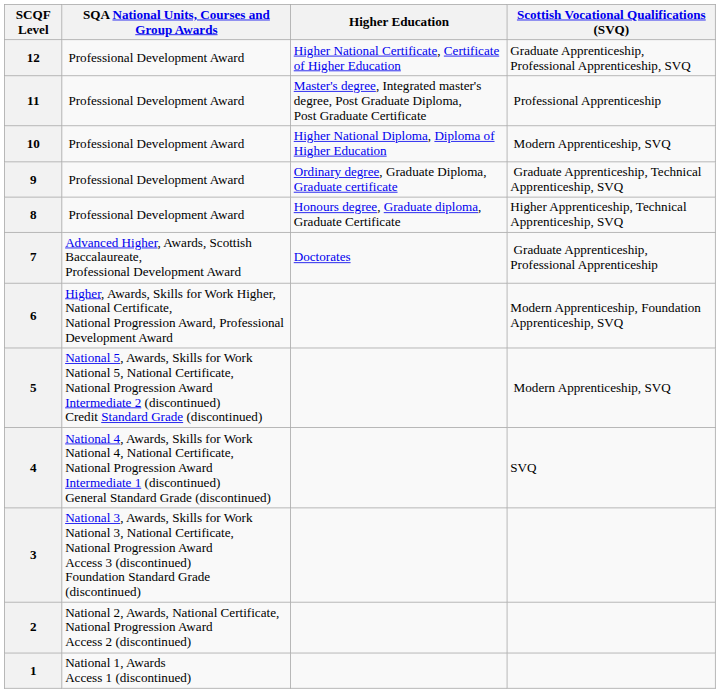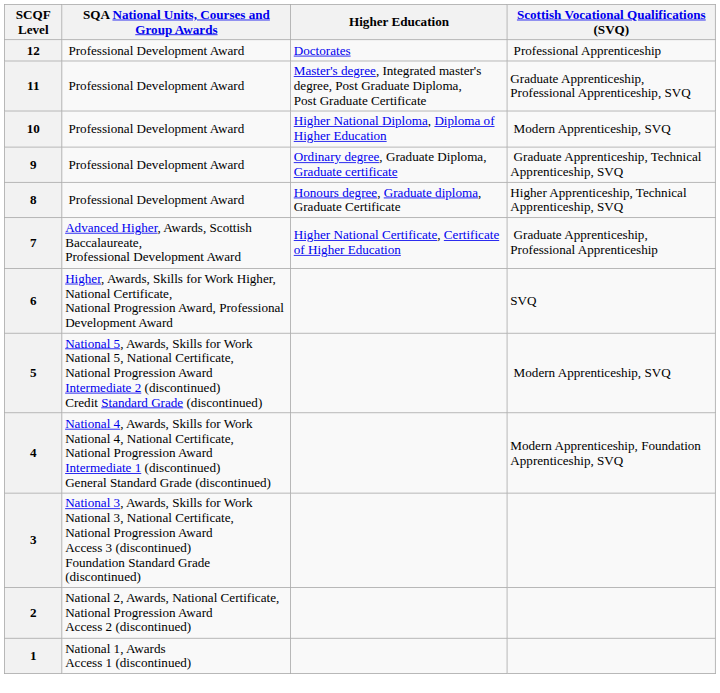12 | Higher Education: Higher National Certificate, Certificate of Higher Education -> Doctorates
12 | Scottish Vocational Qualifications (SVQ): Graduate Apprenticeship, Professional Apprenticeship, SVQ -> Professional Apprenticeship
11 | Scottish Vocational Qualifications (SVQ): Professional Apprenticeship -> Graduate Apprenticeship, Professional Apprenticeship, SVQ
7 | Higher Education: Doctorates -> Higher National Certificate, Certificate of Higher Education
6 | Scottish Vocational Qualifications (SVQ): Modern Apprenticeship, Foundation Apprenticeship, SVQ -> SVQ
4 | Scottish Vocational Qualifications (SVQ): SVQ -> Modern Apprenticeship, Foundation Apprenticeship, SVQ
